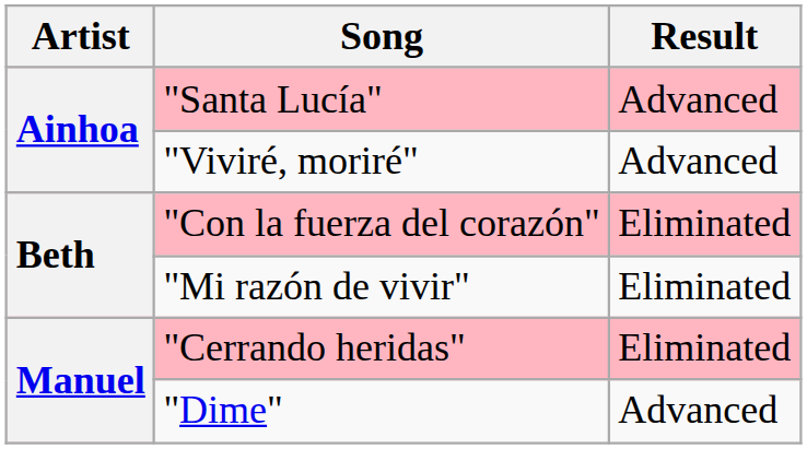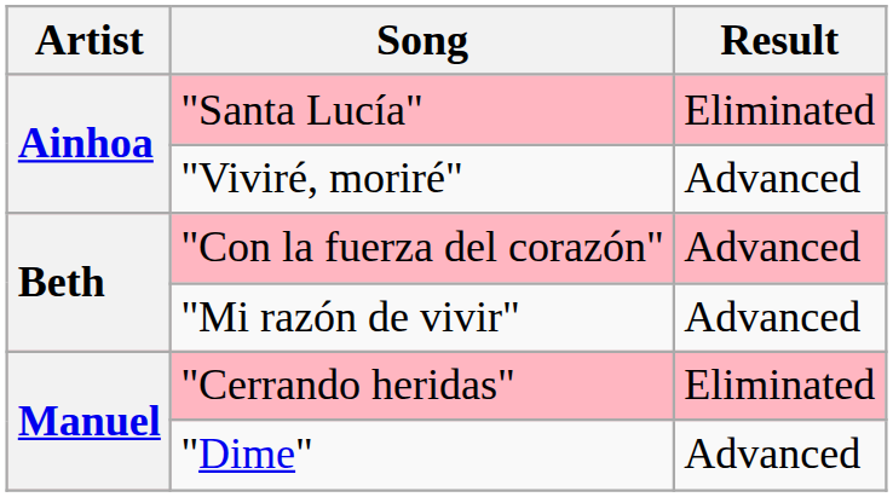"Santa Lucía" | Result: Advanced -> Eliminated
"Con la fuerza del corazón" | Result: Eliminated -> Advanced
"Mi razón de vivir" | Result: Eliminated -> Advanced
